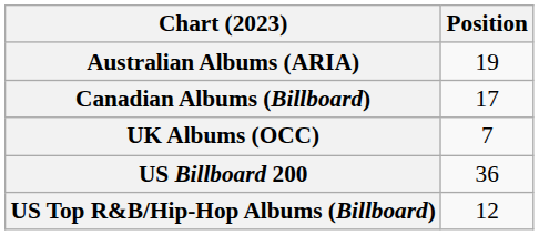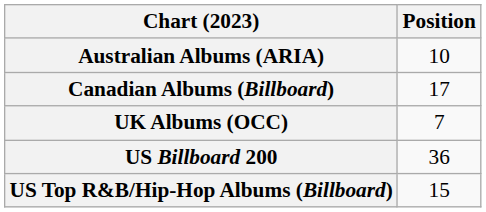Australian Albums (ARIA) | Position: 19 -> 10
US Top R&B/Hip-Hop Albums (Billboard) | Position: 12 -> 15
